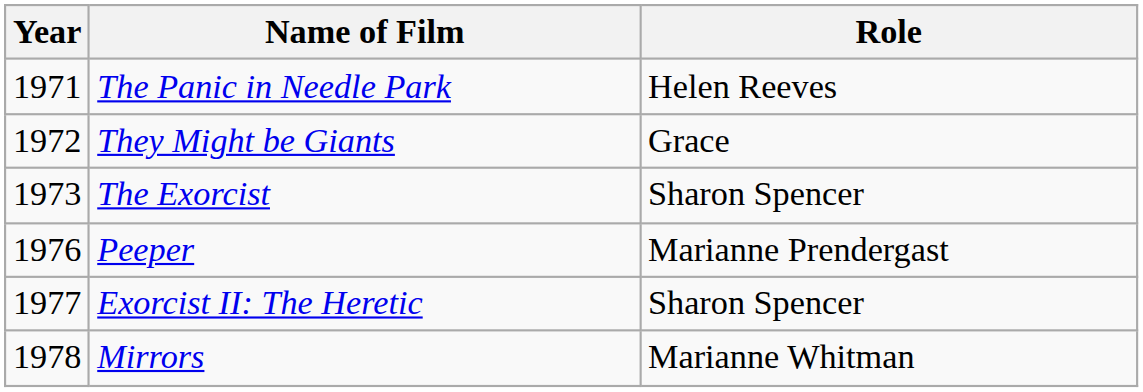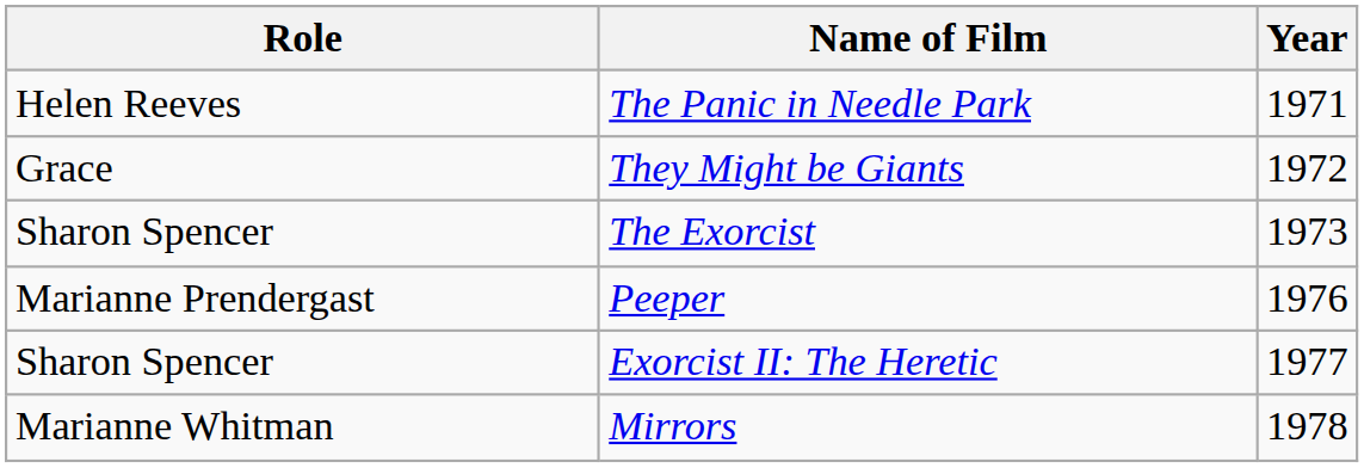columns swapped: Year <-> Role
